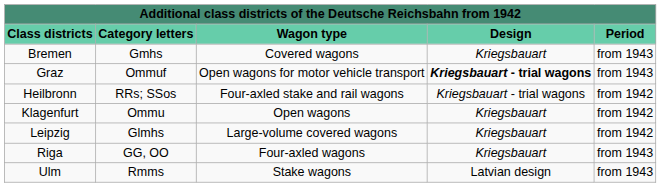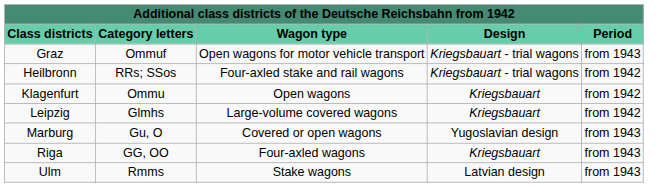- row: Bremen | Gmhs | Covered wagons | Kriegsbauart | from 1943
Graz | Design: bold -> normal
+ row: Marburg | Gu, O | Covered or open wagons | Yugoslavian design | from 1943
